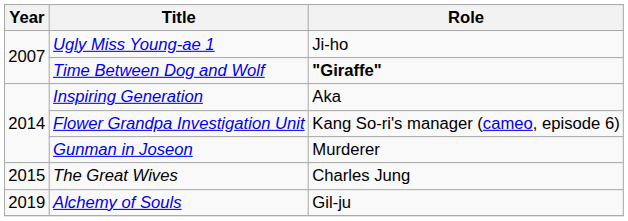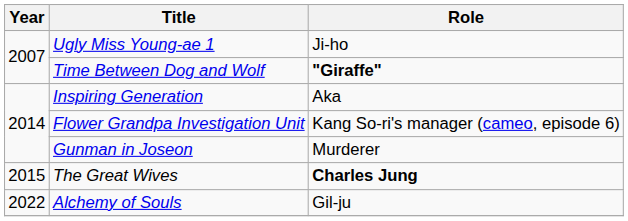The Great Wives | Role: normal -> bold
Alchemy of Souls | Year: 2019 -> 2022
